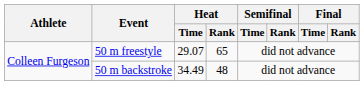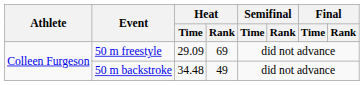50 m freestyle | Heat / Time: 29.07 -> 29.09
50 m freestyle | Heat / Rank: 65 -> 69
50 m backstroke | Heat / Time: 34.49 -> 34.48
50 m backstroke | Heat / Rank: 48 -> 49
